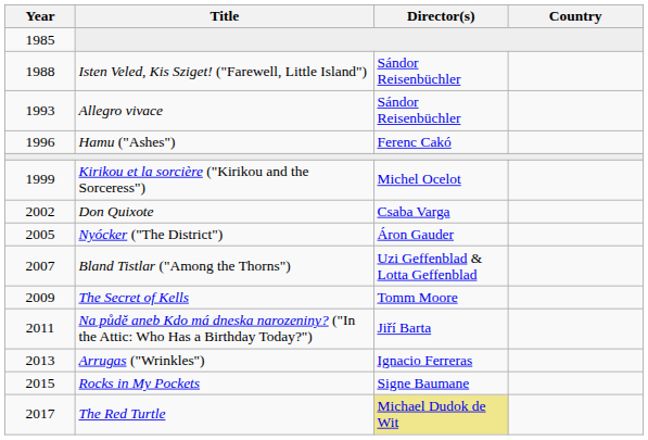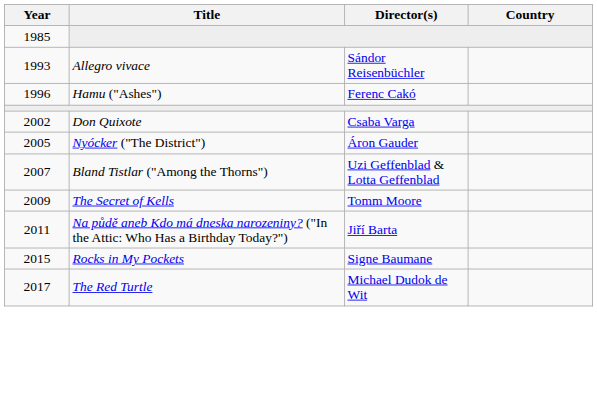- row: 1988 | Isten Veled, Kis Sziget! ("Farewell, Little Island") | Sándor Reisenbüchler
- row: 1999 | Kirikou et la sorcière ("Kirikou and the Sorceress") | Michel Ocelot
- row: 2013 | Arrugas ("Wrinkles") | Ignacio Ferreras
The Red Turtle | Director(s): khaki background -> no background
